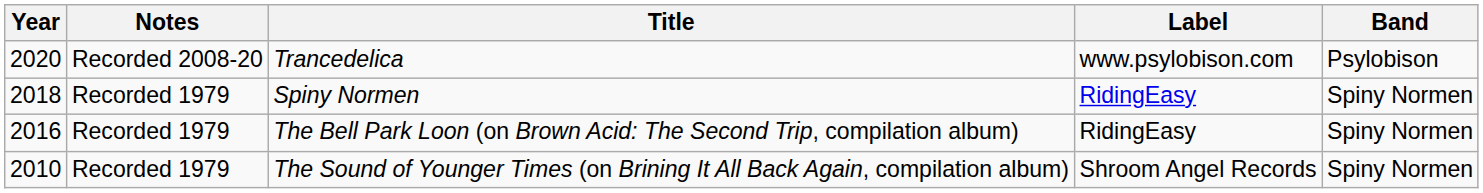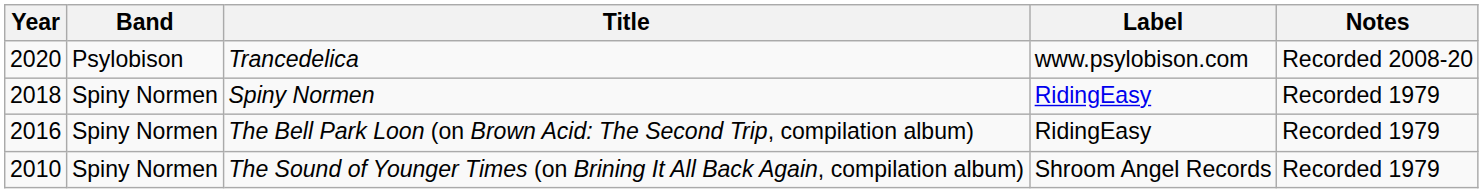columns swapped: Band <-> Notes
